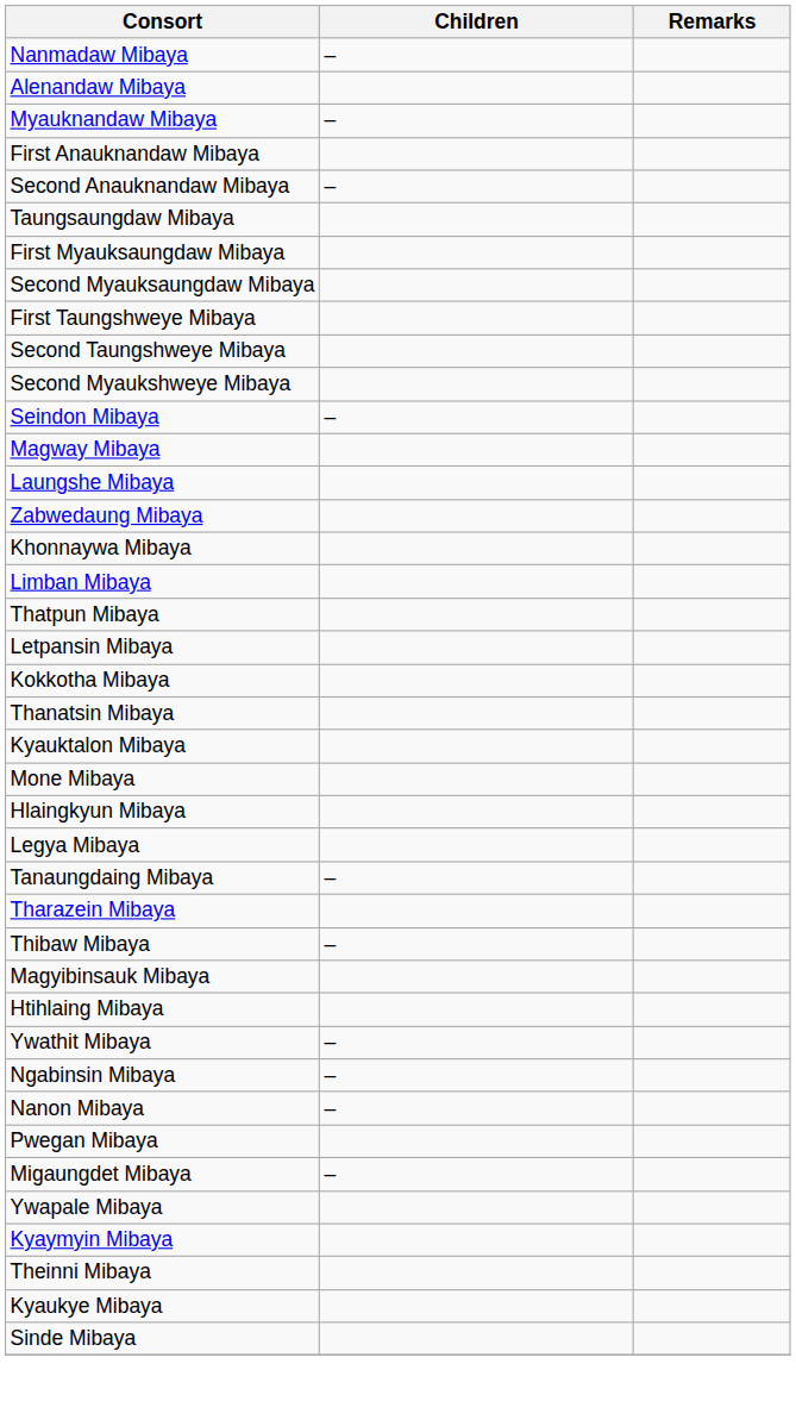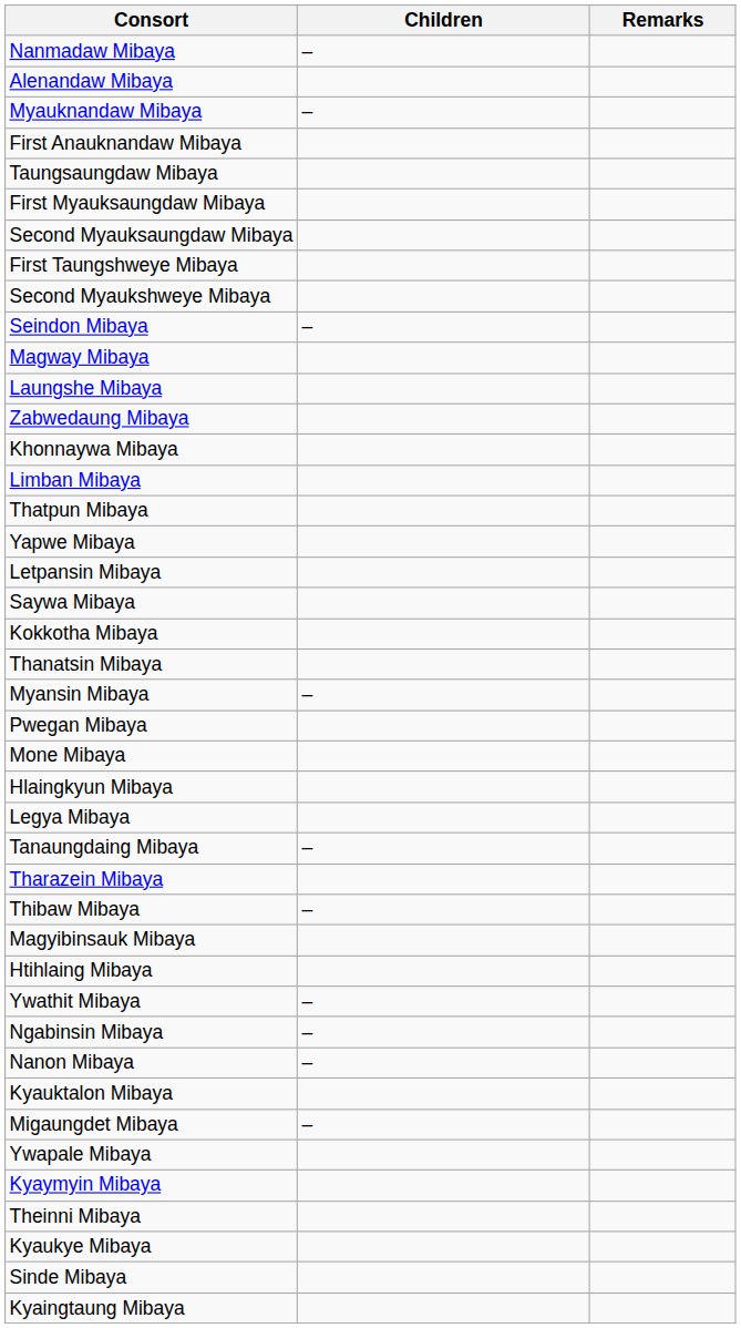- row: Second Anauknandaw Mibaya | –
- row: Second Taungshweye Mibaya
+ row: Yapwe Mibaya
+ row: Saywa Mibaya
+ row: Myansin Mibaya | –
rows swapped: Pwegan Mibaya <-> Kyauktalon Mibaya
+ row: Kyaingtaung Mibaya
